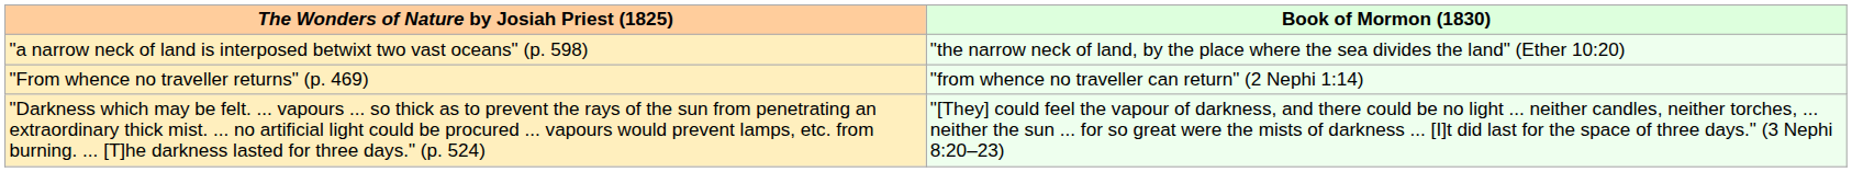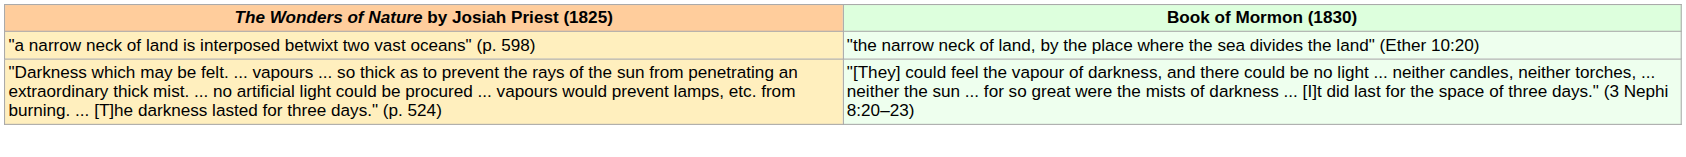- row: "From whence no traveller returns" (p. 469) | "from whence no traveller can return" (2 Nephi 1:14)
